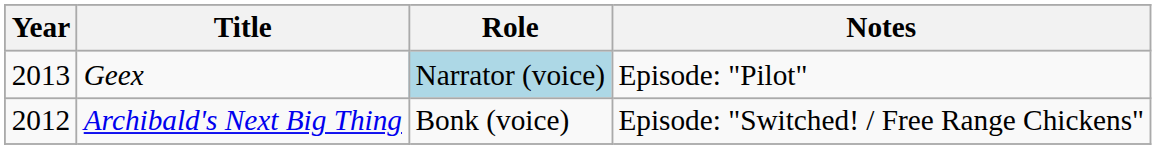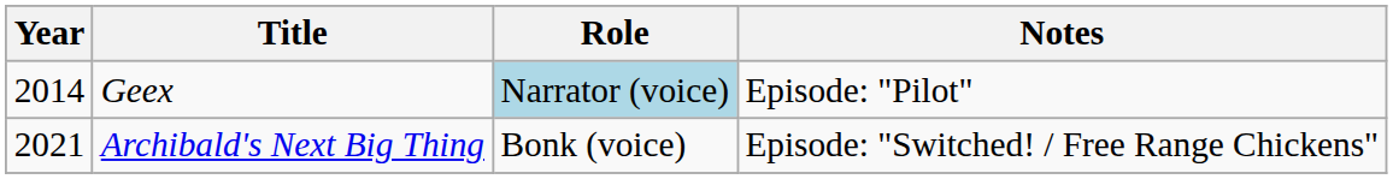Geex | Year: 2013 -> 2014
Archibald's Next Big Thing | Year: 2012 -> 2021
